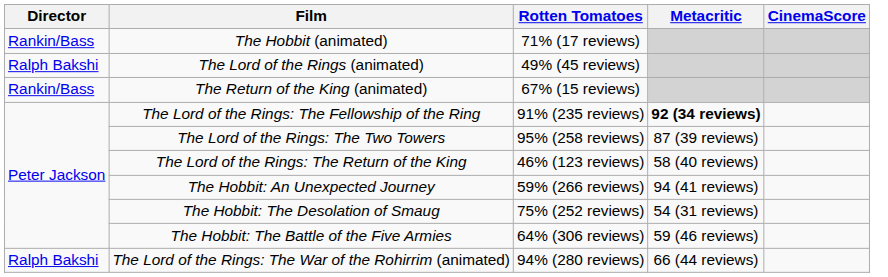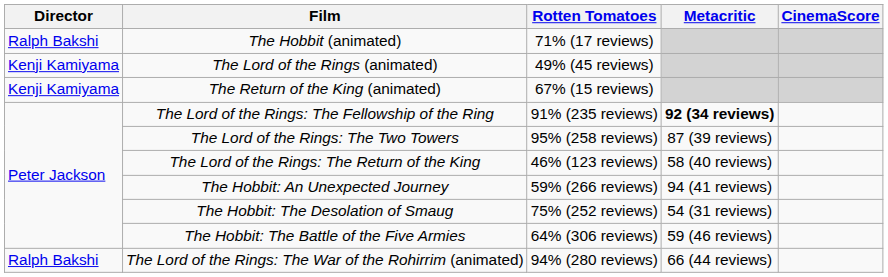The Hobbit (animated) | Director: Rankin/Bass -> Ralph Bakshi
The Lord of the Rings (animated) | Director: Ralph Bakshi -> Kenji Kamiyama
The Return of the King (animated) | Director: Rankin/Bass -> Kenji Kamiyama
